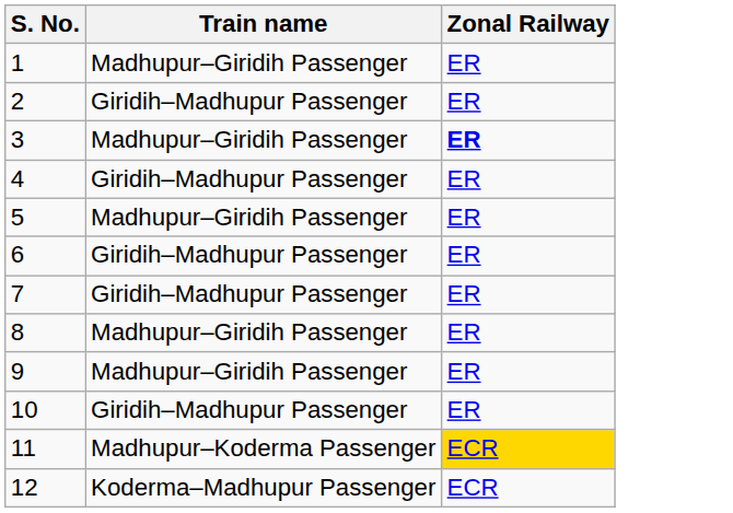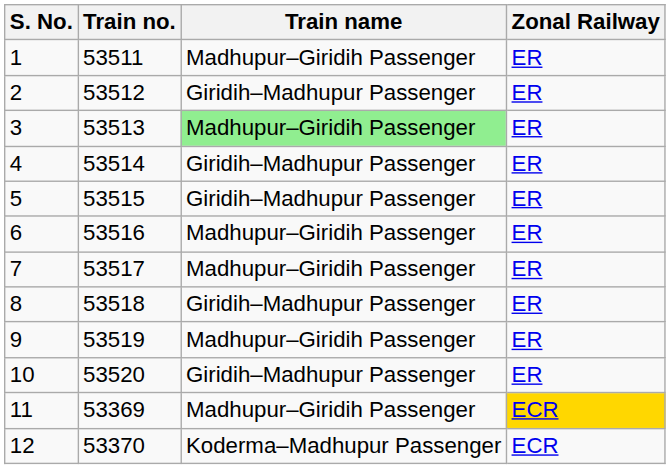+ column: Train no. | 53511 | 53512 | 53513 | 53514 | 53515 | 53516 | 53517 | 53518 | 53519 | 53520 | 53369 | 53370
3 | Train name: no background -> lightgreen background
3 | Zonal Railway: bold -> normal
5 | Train name: Madhupur–Giridih Passenger -> Giridih–Madhupur Passenger
6 | Train name: Giridih–Madhupur Passenger -> Madhupur–Giridih Passenger
7 | Train name: Giridih–Madhupur Passenger -> Madhupur–Giridih Passenger
8 | Train name: Madhupur–Giridih Passenger -> Giridih–Madhupur Passenger
11 | Train name: Madhupur–Koderma Passenger -> Madhupur–Giridih Passenger
